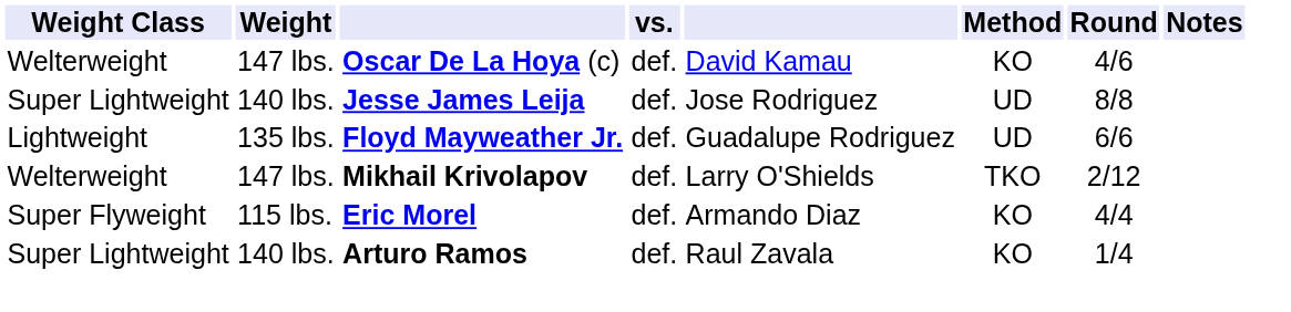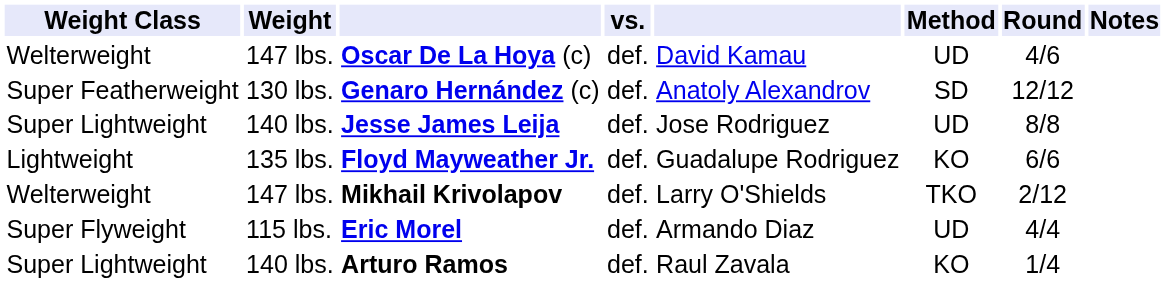Oscar De La Hoya (c) | Method: KO -> UD
+ row: Super Featherweight | 130 lbs. | Genaro Hernández (c) | def. | Anatoly Alexandrov | SD | 12/12
Floyd Mayweather Jr. | Method: UD -> KO
Eric Morel | Method: KO -> UD
